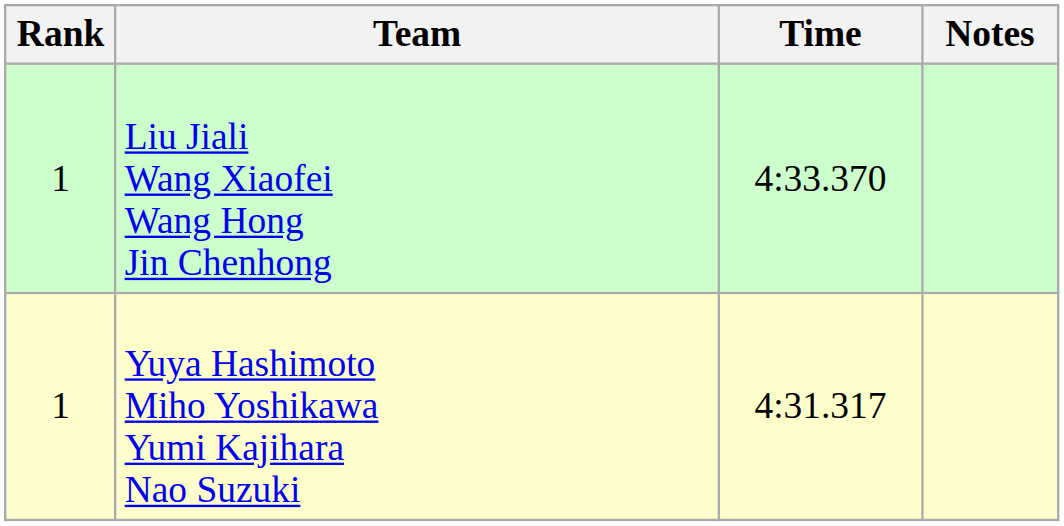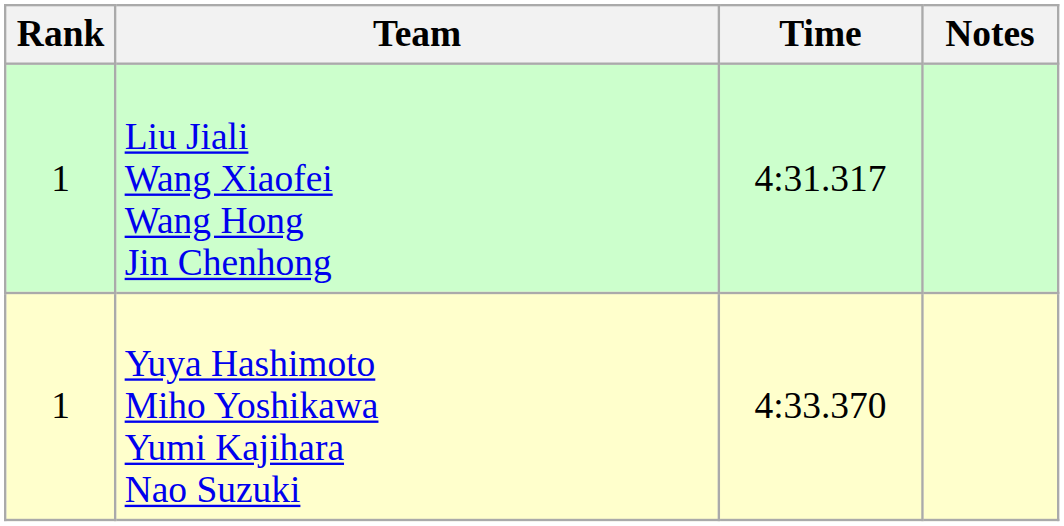Liu Jiali Wang Xiaofei Wang Hong Jin Chenhong | Time: 4:33.370 -> 4:31.317
Yuya Hashimoto Miho Yoshikawa Yumi Kajihara Nao Suzuki | Time: 4:31.317 -> 4:33.370
